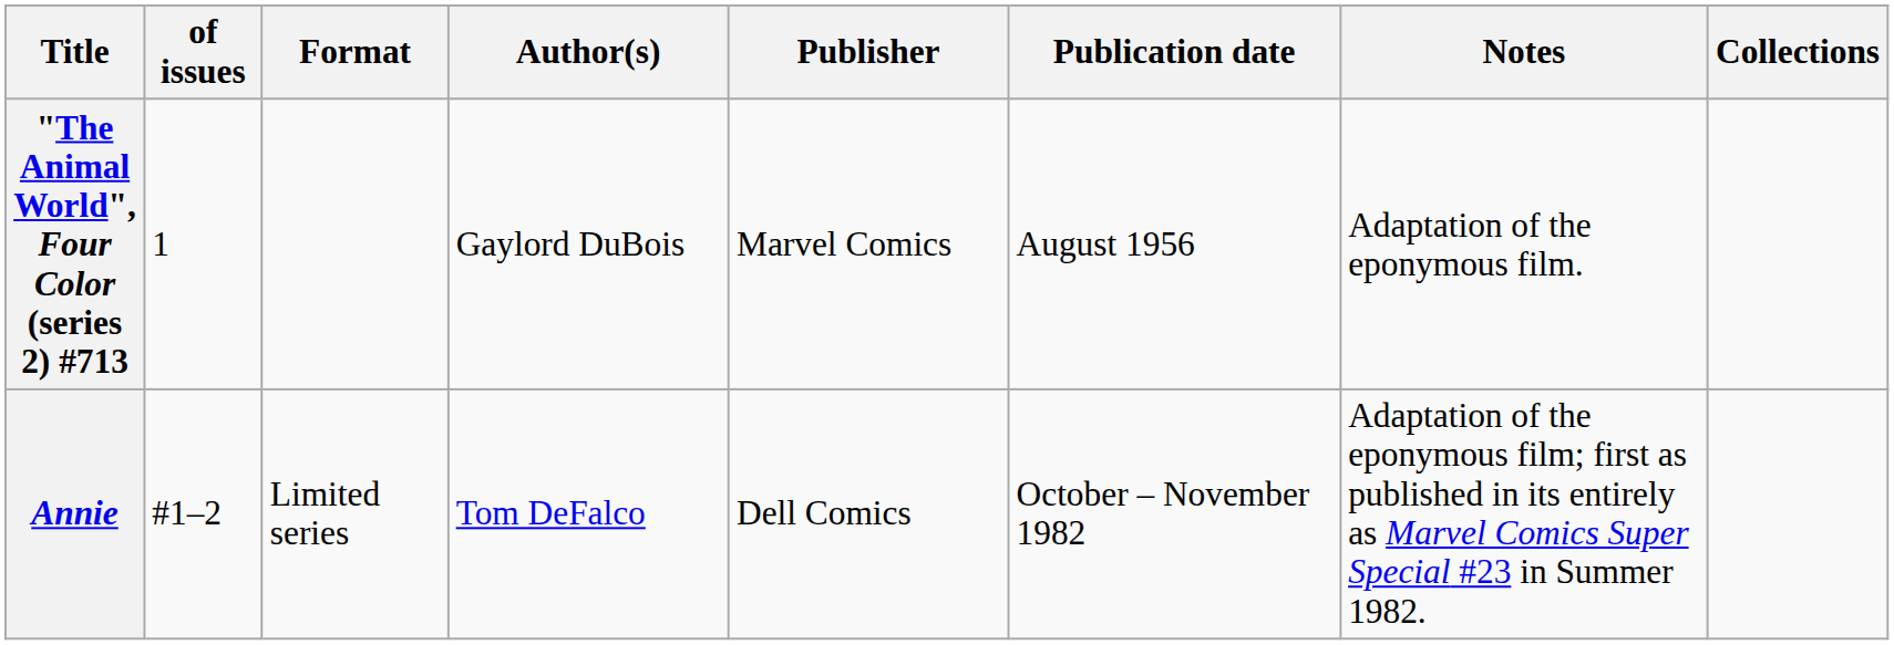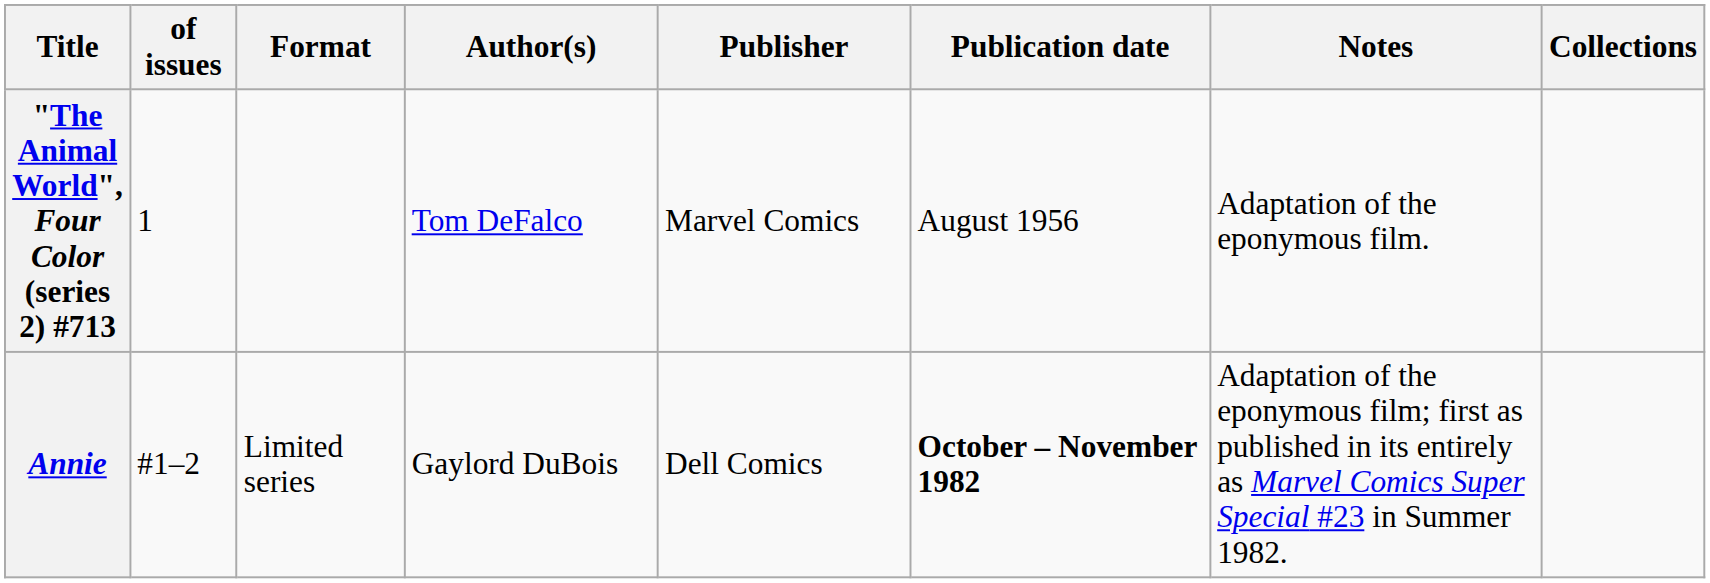"The Animal World", Four Color (series 2) #713 | Author(s): Gaylord DuBois -> Tom DeFalco
Annie | Author(s): Tom DeFalco -> Gaylord DuBois
Annie | Publication date: normal -> bold
